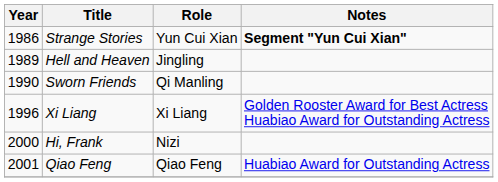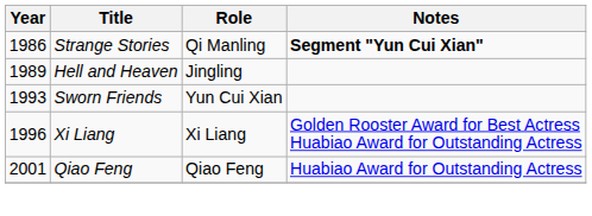Strange Stories | Role: Yun Cui Xian -> Qi Manling
Sworn Friends | Year: 1990 -> 1993
Sworn Friends | Role: Qi Manling -> Yun Cui Xian
- row: 2000 | Hi, Frank | Nizi
